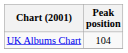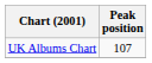UK Albums Chart | Peak position: 104 -> 107
